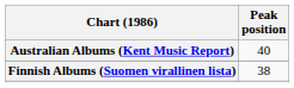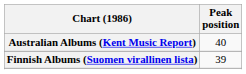Finnish Albums (Suomen virallinen lista) | Peak position: 38 -> 39
